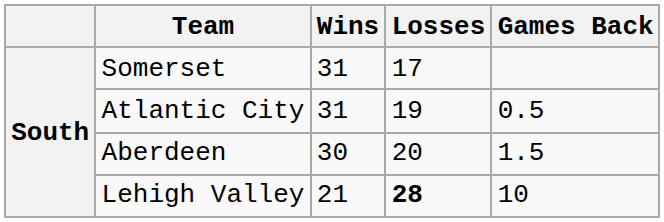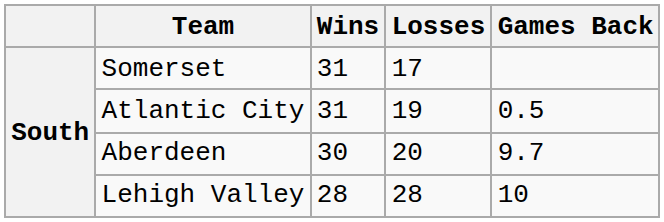Aberdeen | Games Back: 1.5 -> 9.7
Lehigh Valley | Wins: 21 -> 28
Lehigh Valley | Losses: bold -> normal
